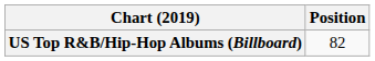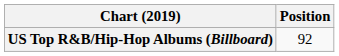US Top R&B/Hip-Hop Albums (Billboard) | Position: 82 -> 92
